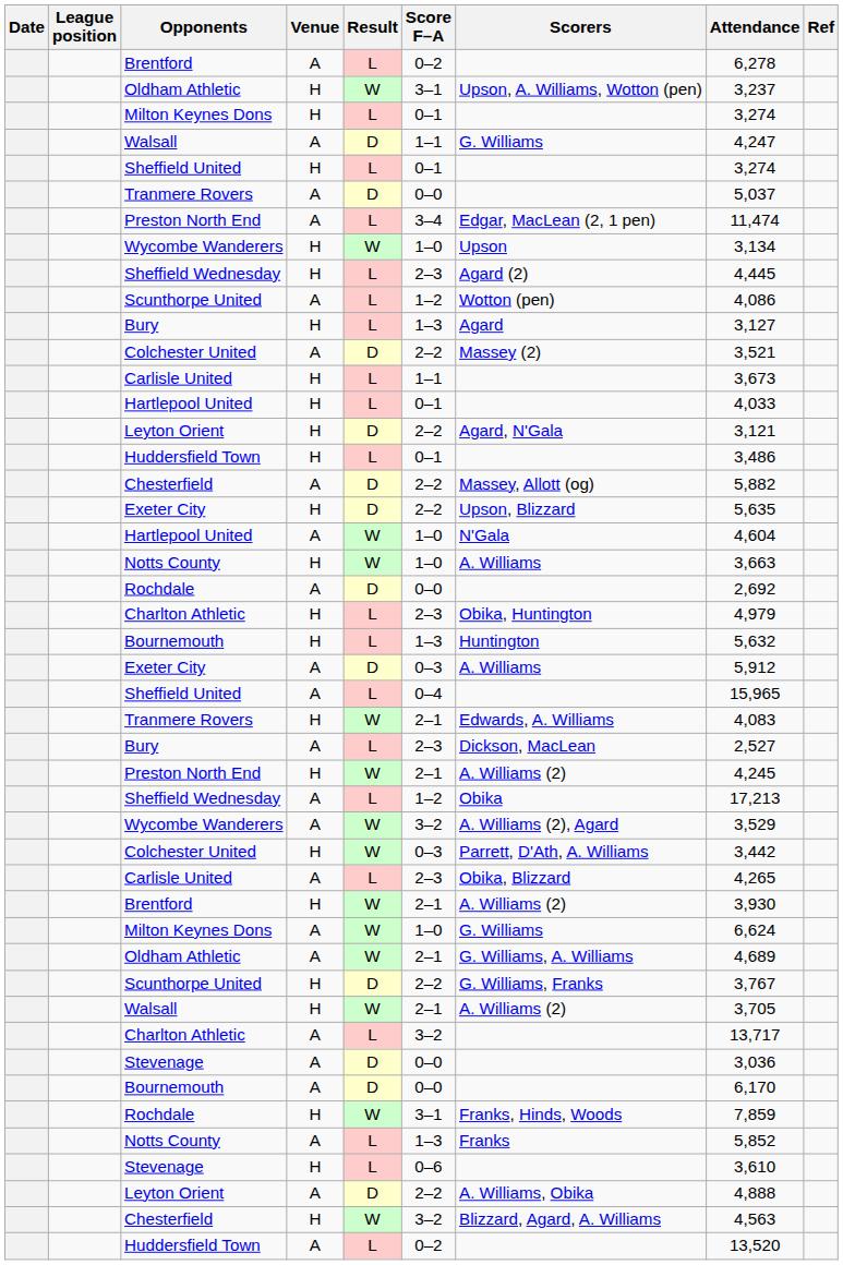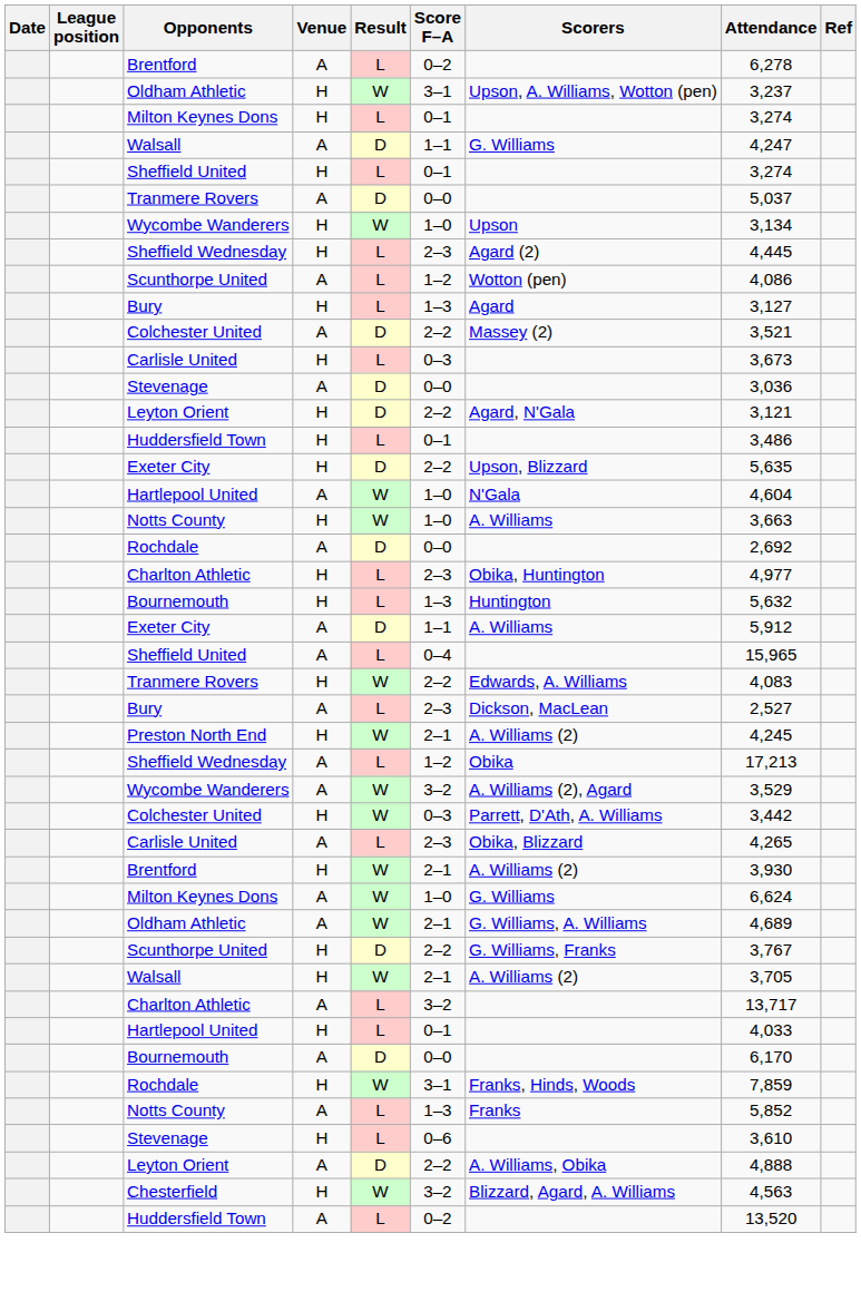- row: Preston North End | A | L | 3–4 | Edgar, MacLean (2, 1 pen) | 11,474
Carlisle United / H | Score F–A: 1–1 -> 0–3
rows swapped: Stevenage / A <-> Hartlepool United / H
- row: Chesterfield | A | D | 2–2 | Massey, Allott (og) | 5,882
Charlton Athletic / H | Attendance: 4,979 -> 4,977
Exeter City / A | Score F–A: 0–3 -> 1–1
Tranmere Rovers / H | Score F–A: 2–1 -> 2–2
